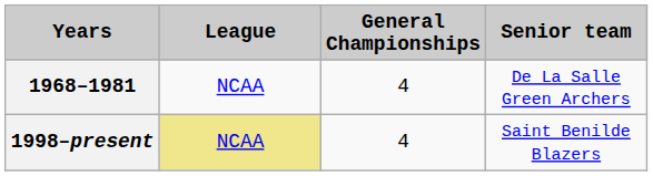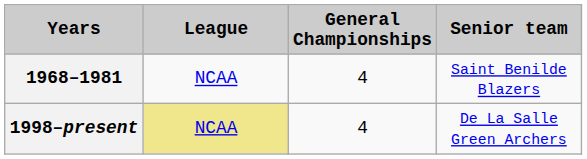1968–1981 | Senior team: De La Salle Green Archers -> Saint Benilde Blazers
1998–present | Senior team: Saint Benilde Blazers -> De La Salle Green Archers
